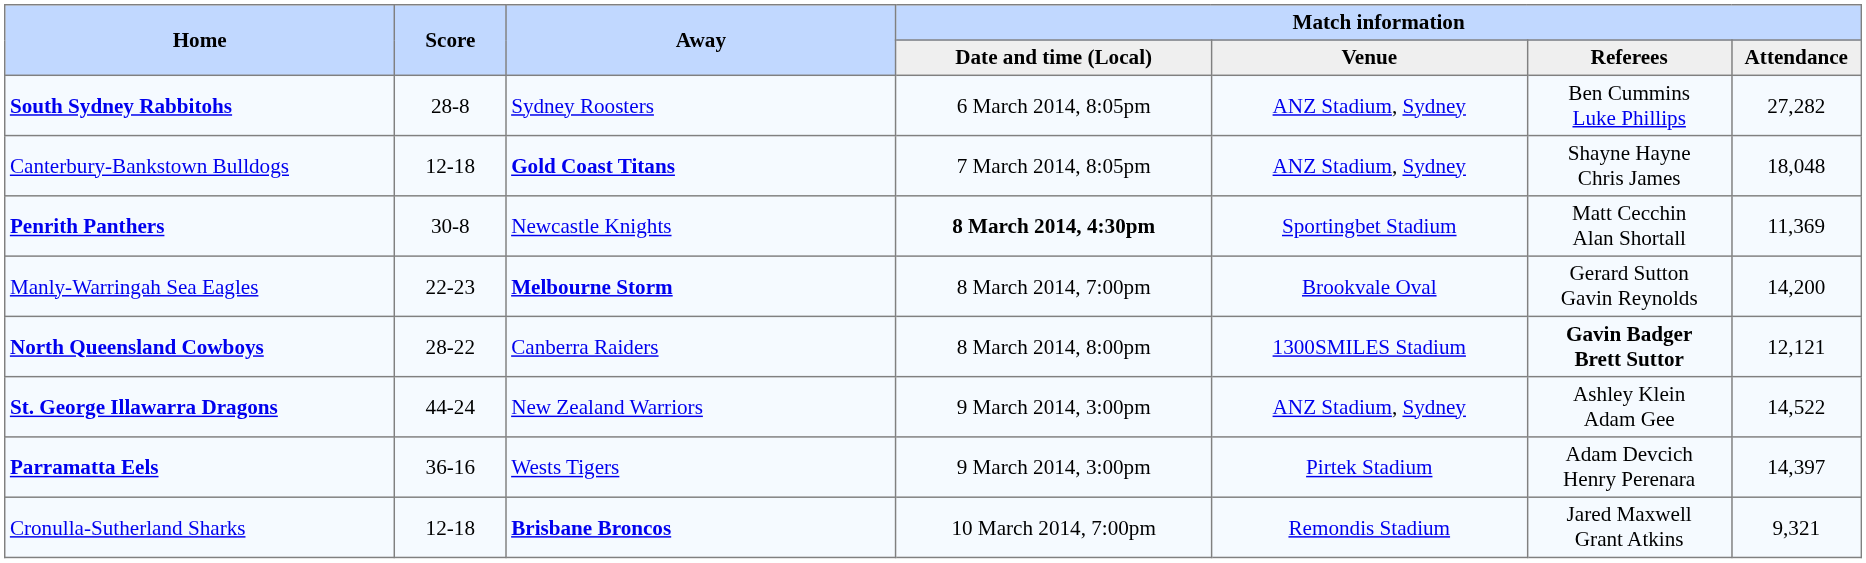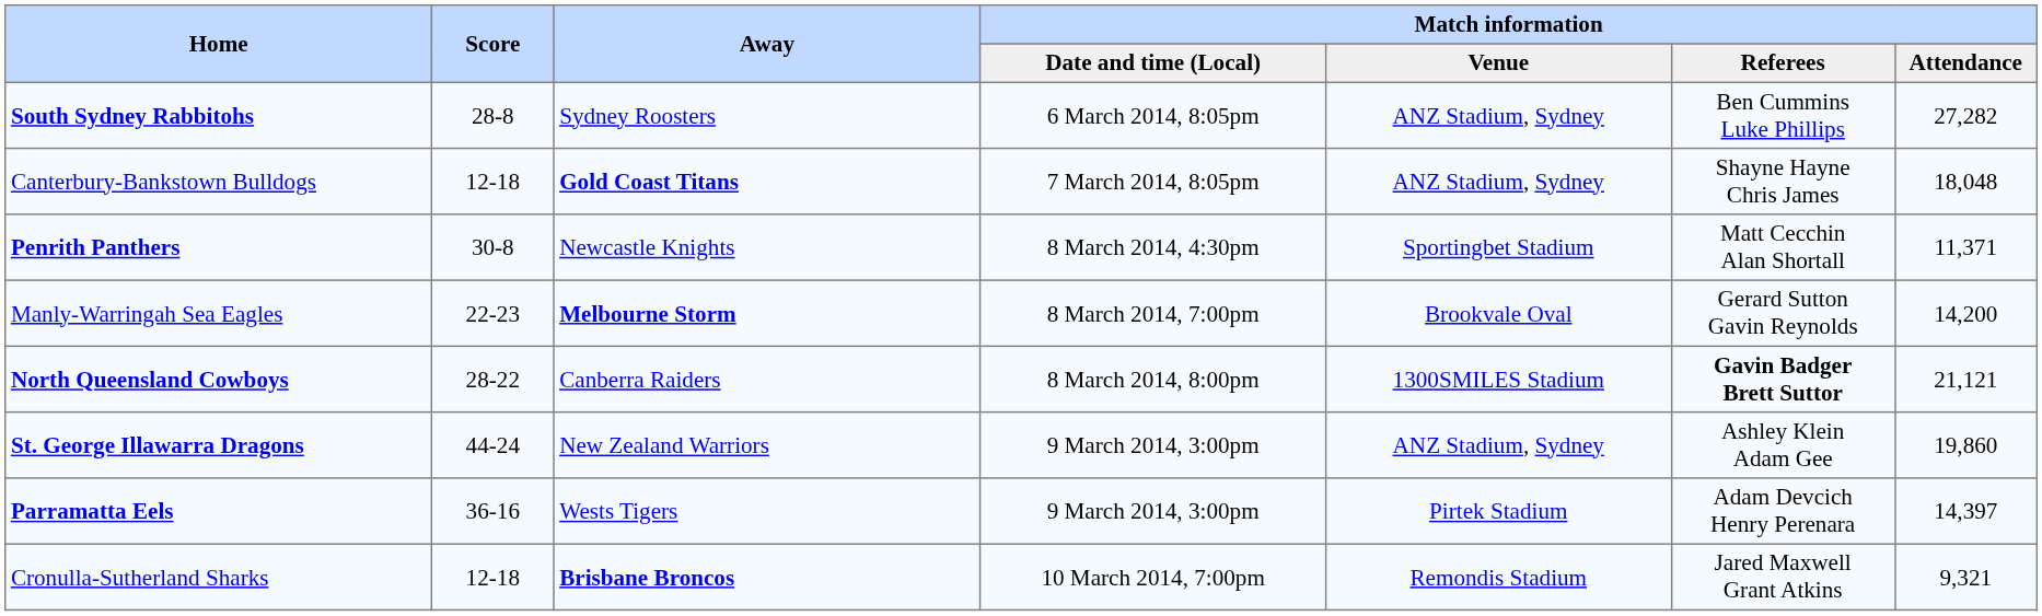Penrith Panthers | Match information / Date and time (Local): bold -> normal
Penrith Panthers | Match information / Attendance: 11,369 -> 11,371
North Queensland Cowboys | Match information / Attendance: 12,121 -> 21,121
St. George Illawarra Dragons | Match information / Attendance: 14,522 -> 19,860
